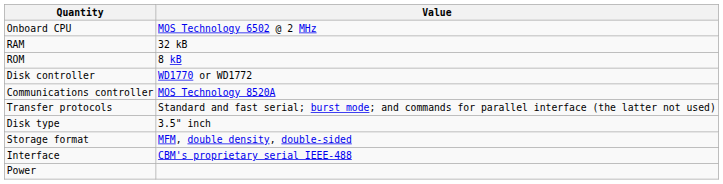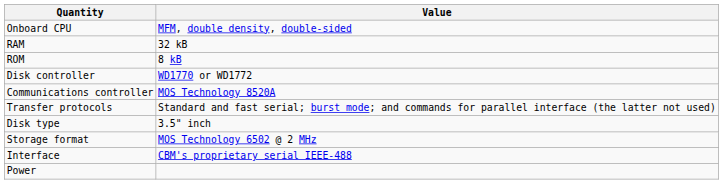Onboard CPU | Value: MOS Technology 6502 @ 2 MHz -> MFM, double density, double-sided
Storage format | Value: MFM, double density, double-sided -> MOS Technology 6502 @ 2 MHz
